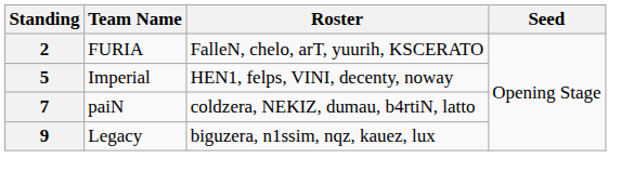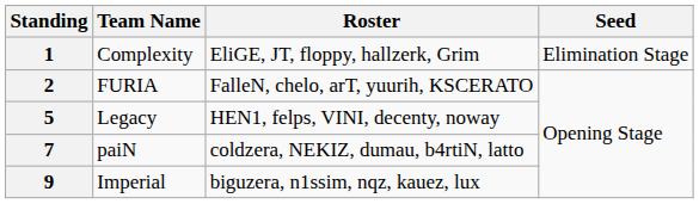+ row: 1 | Complexity | EliGE, JT, floppy, hallzerk, Grim | Elimination Stage
5 | Team Name: Imperial -> Legacy
9 | Team Name: Legacy -> Imperial
